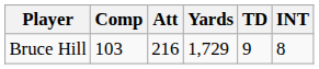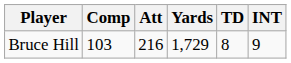Bruce Hill | TD: 9 -> 8
Bruce Hill | INT: 8 -> 9
